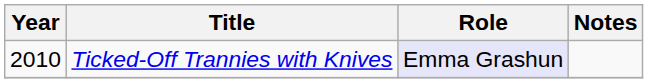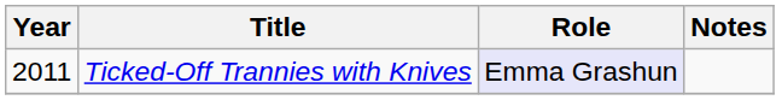Ticked-Off Trannies with Knives | Year: 2010 -> 2011
